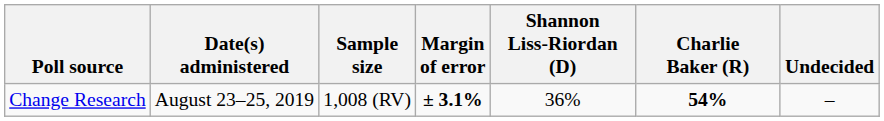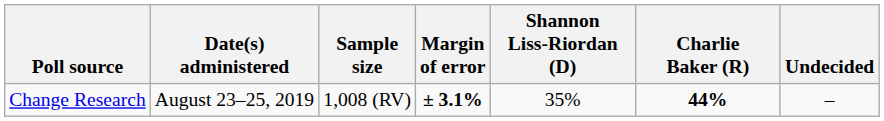Change Research | Shannon Liss-Riordan (D): 36% -> 35%
Change Research | Charlie Baker (R): 54% -> 44%
